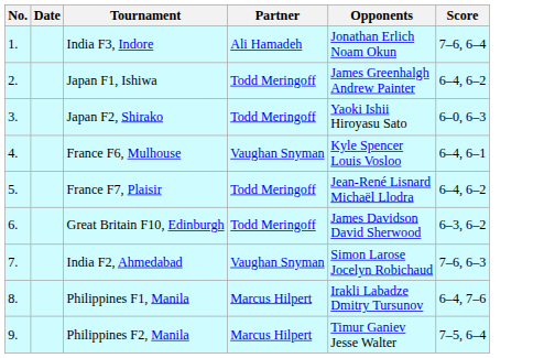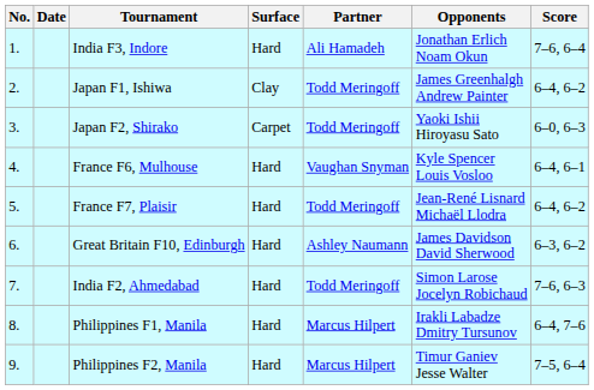+ column: Surface | Hard | Clay | Carpet | Hard | Hard | Hard | Hard | Hard | Hard
Great Britain F10, Edinburgh | Partner: Todd Meringoff -> Ashley Naumann
India F2, Ahmedabad | Partner: Vaughan Snyman -> Todd Meringoff
